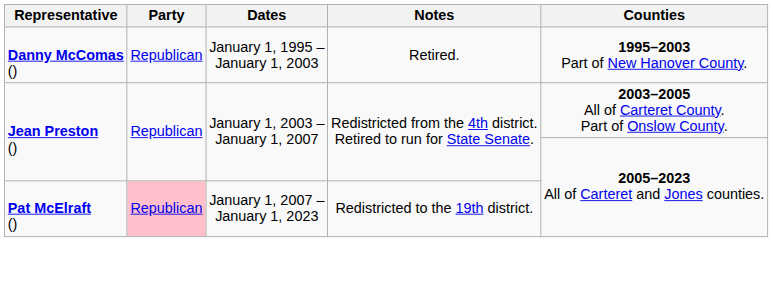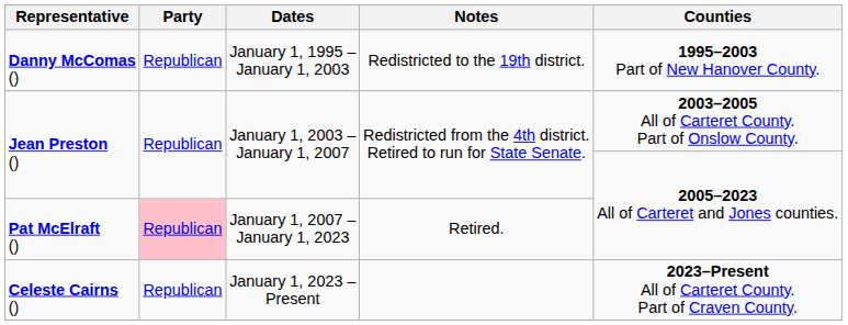Danny McComas () | Notes: Retired. -> Redistricted to the 19th district.
Pat McElraft () | Notes: Redistricted to the 19th district. -> Retired.
+ row: Celeste Cairns () | Republican | January 1, 2023 – Present | 2023–Present All of Carteret County. Part of Craven County.
